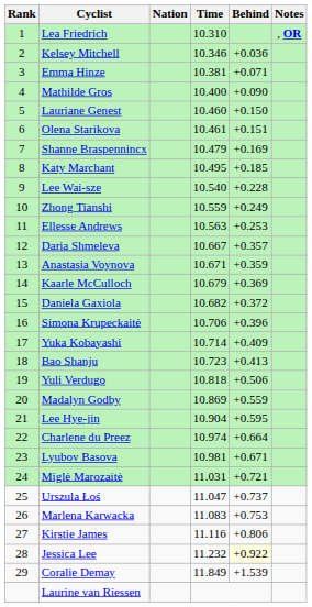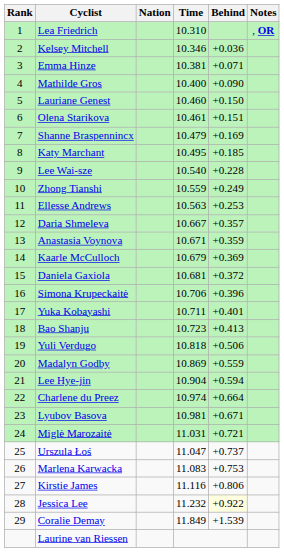Daniela Gaxiola | Time: 10.682 -> 10.681
Yuka Kobayashi | Time: 10.714 -> 10.711
Yuka Kobayashi | Behind: +0.409 -> +0.401
Lee Hye-jin | Behind: +0.595 -> +0.594
